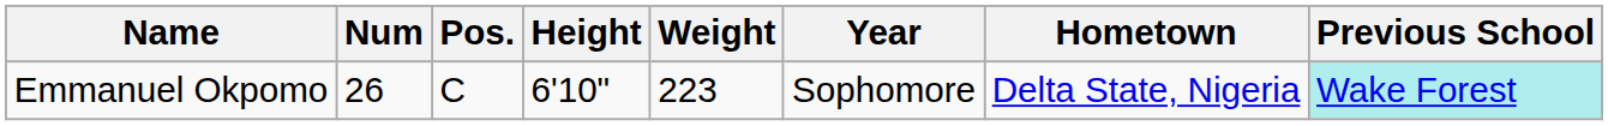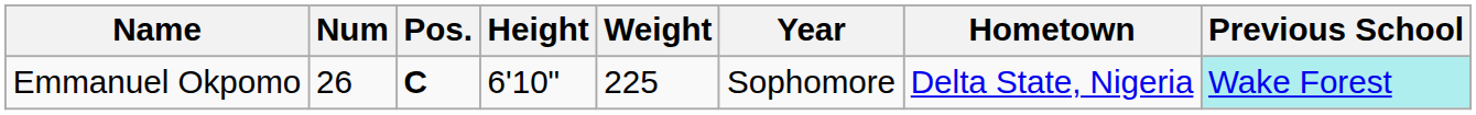Emmanuel Okpomo | Pos.: normal -> bold
Emmanuel Okpomo | Weight: 223 -> 225
